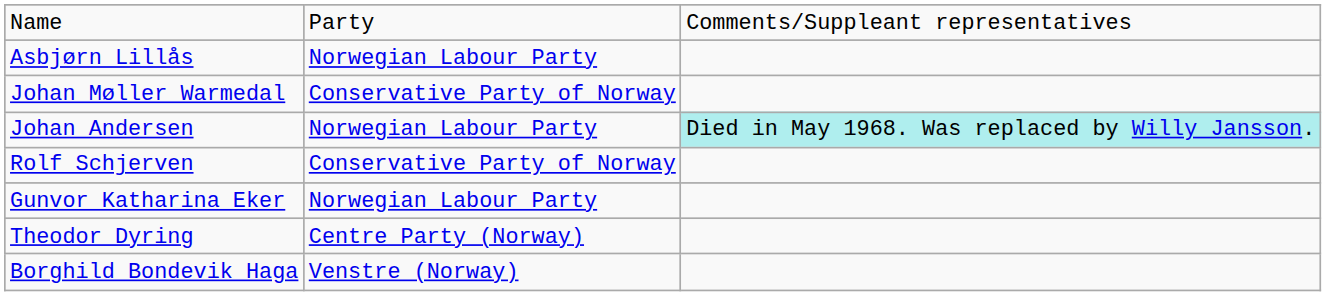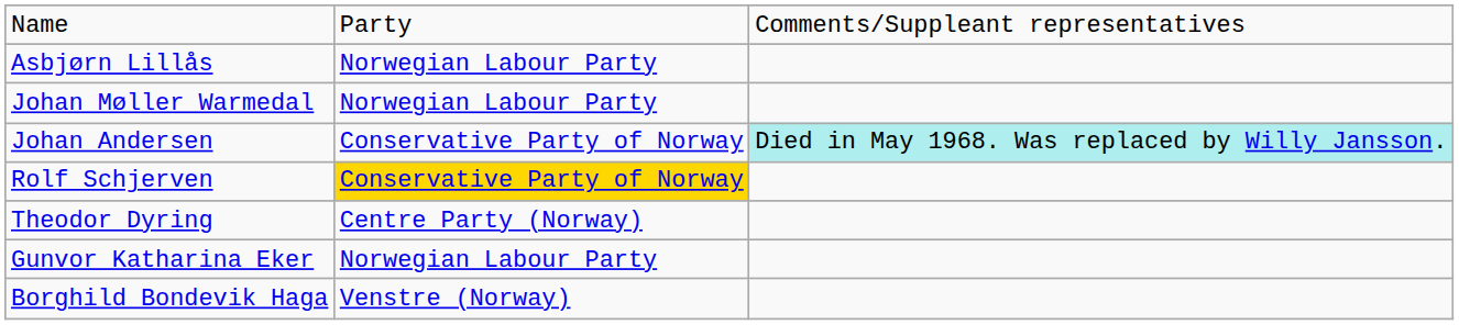Johan Møller Warmedal | column 2: Conservative Party of Norway -> Norwegian Labour Party
Johan Andersen | column 2: Norwegian Labour Party -> Conservative Party of Norway
Rolf Schjerven | column 2: no background -> gold background
rows swapped: Gunvor Katharina Eker <-> Theodor Dyring
